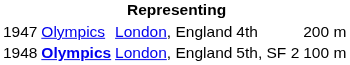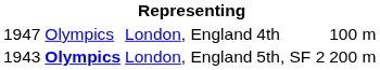4th | column 5: 200 m -> 100 m
5th, SF 2 | column 1: 1948 -> 1943
5th, SF 2 | column 5: 100 m -> 200 m
